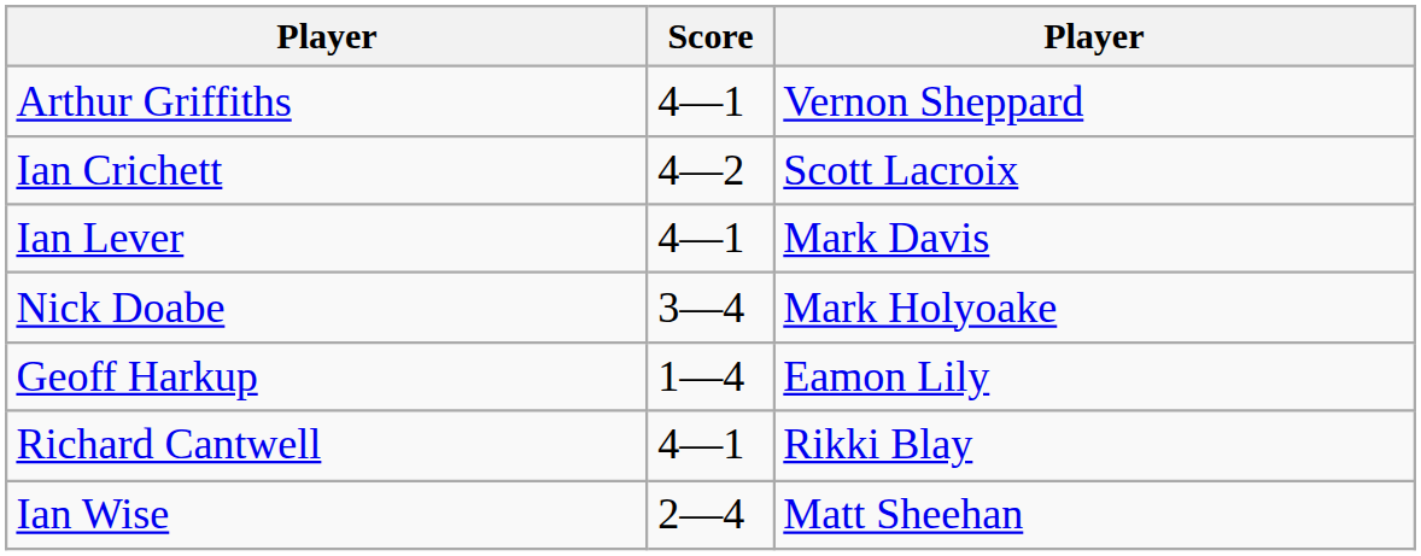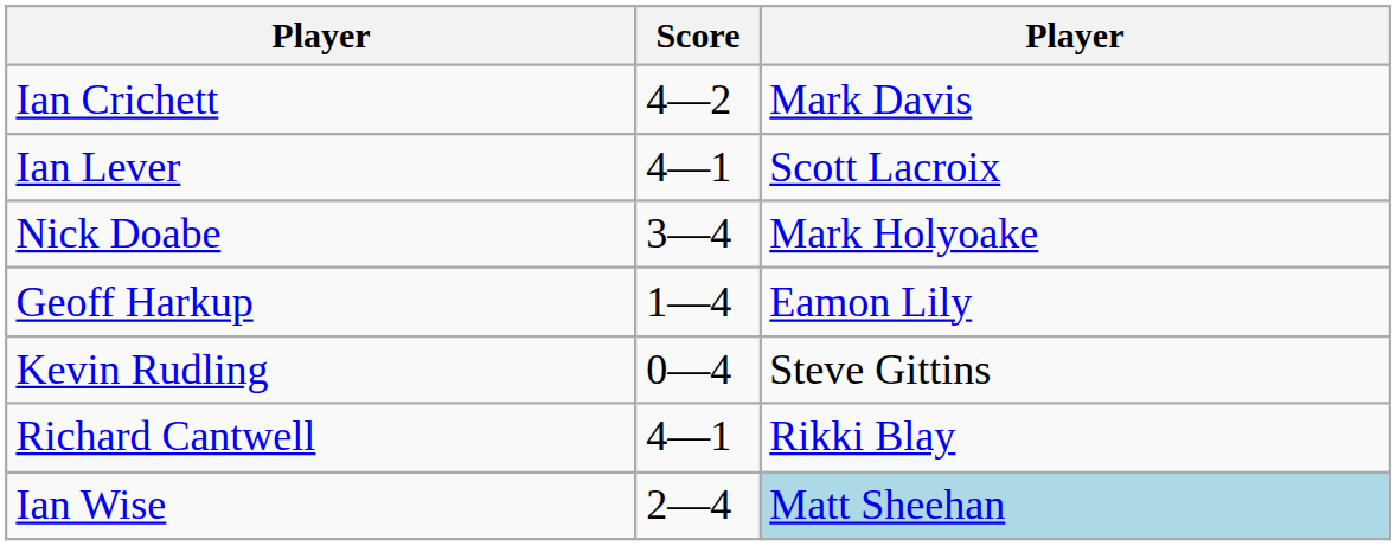- row: Arthur Griffiths | 4—1 | Vernon Sheppard
Ian Crichett | column 3: Scott Lacroix -> Mark Davis
Ian Lever | column 3: Mark Davis -> Scott Lacroix
+ row: Kevin Rudling | 0—4 | Steve Gittins
Ian Wise | column 3: no background -> lightblue background
